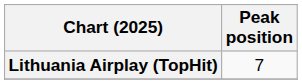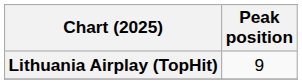Lithuania Airplay (TopHit) | Peak position: 7 -> 9
